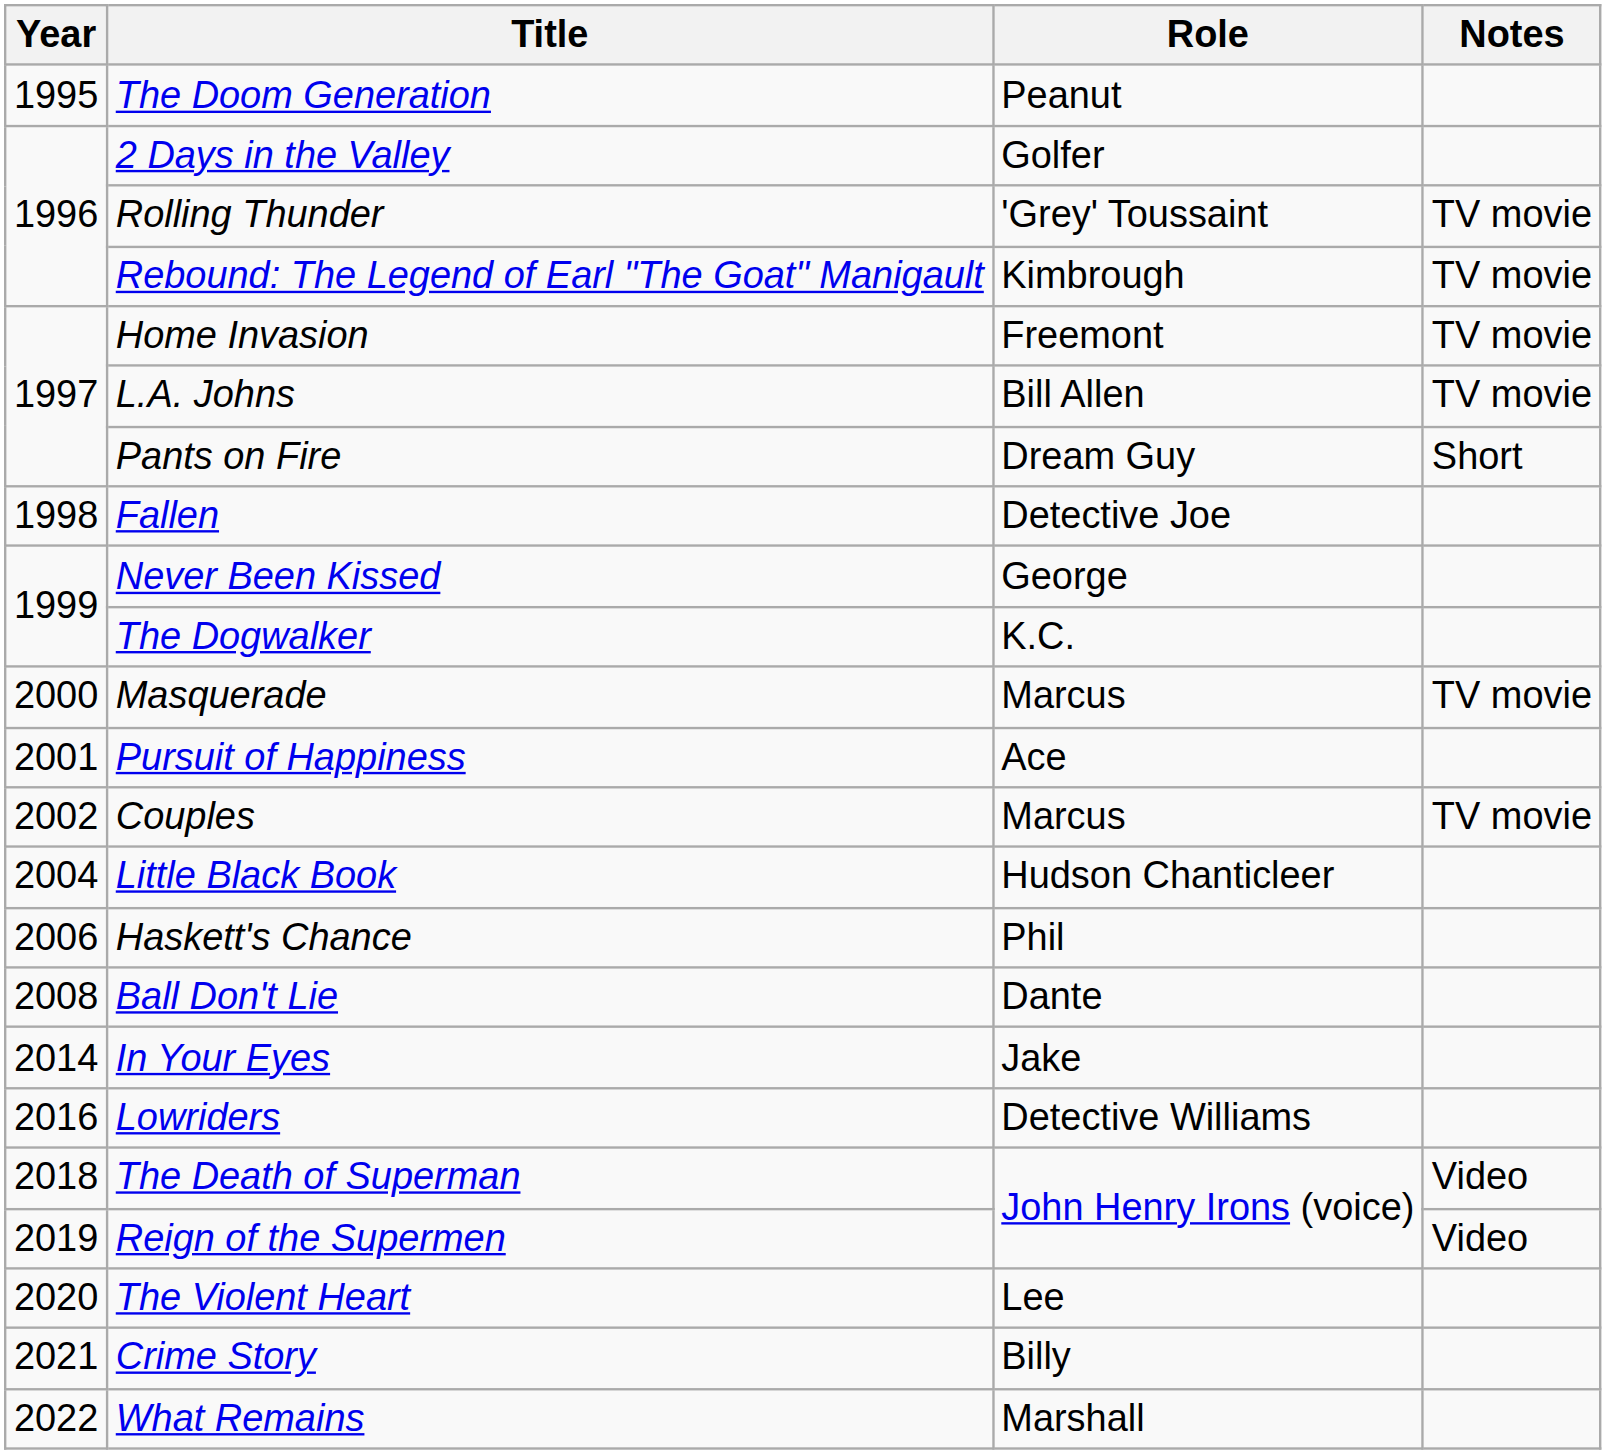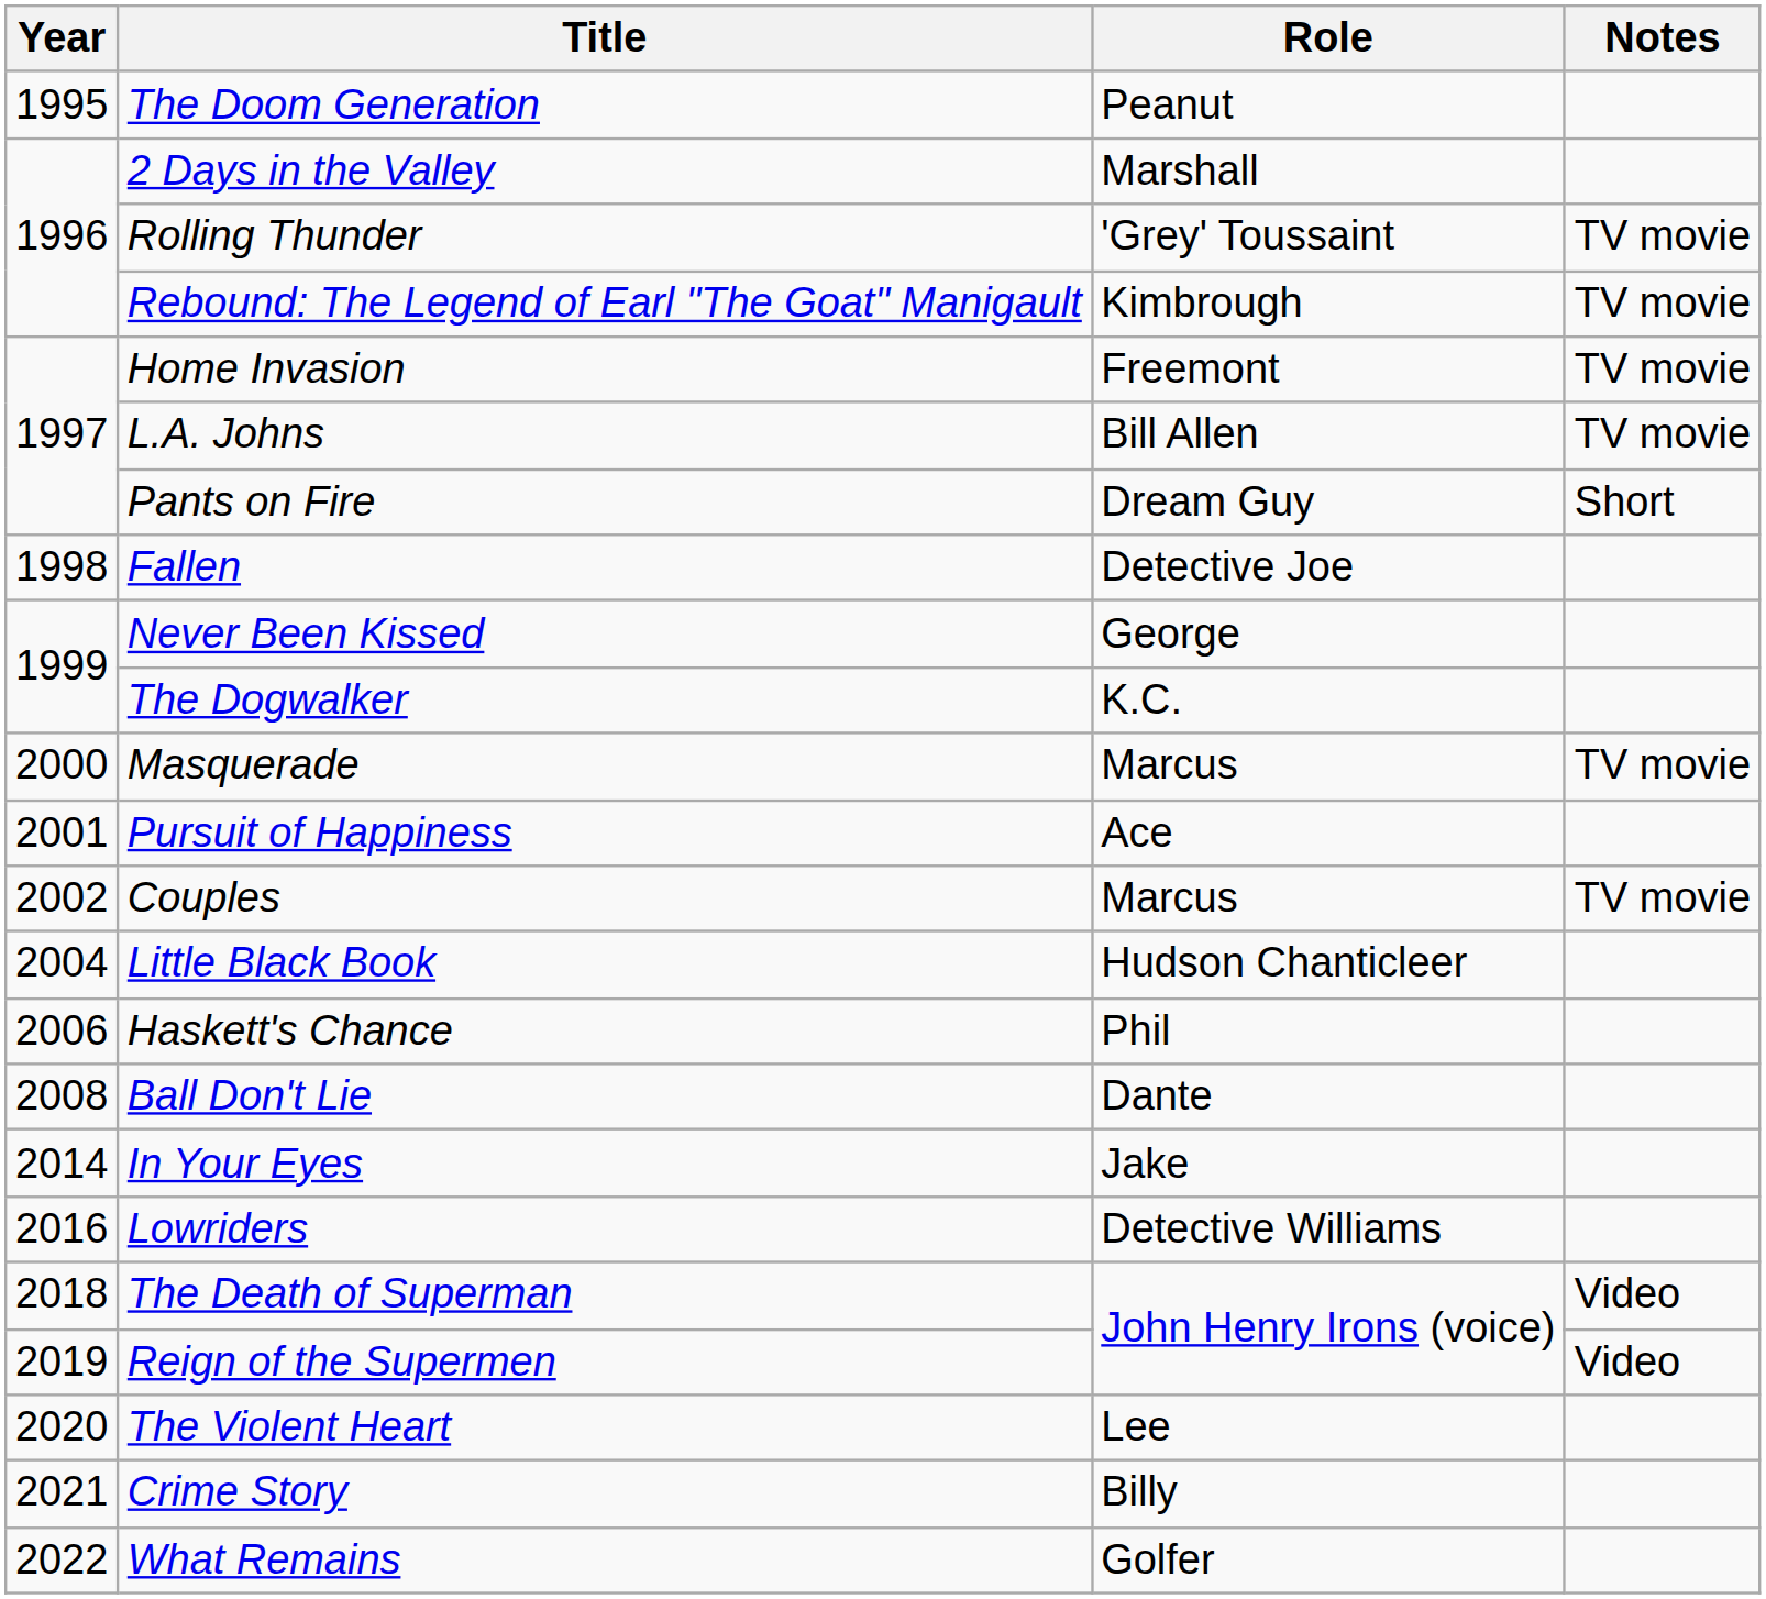2 Days in the Valley | Role: Golfer -> Marshall
What Remains | Role: Marshall -> Golfer
